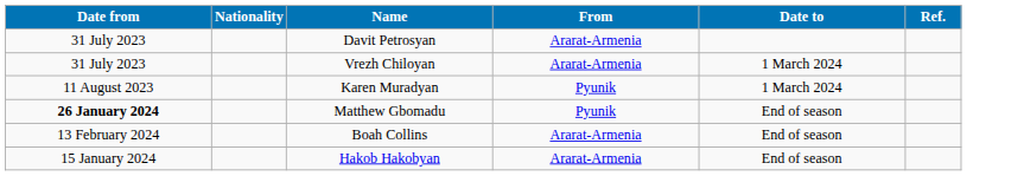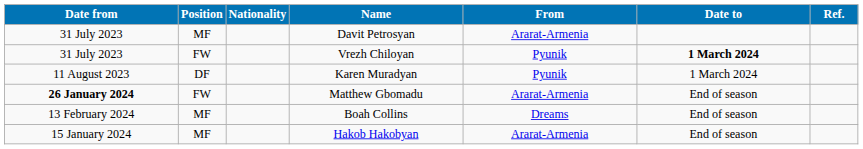+ column: Position | MF | FW | DF | FW | MF | MF
Vrezh Chiloyan | From: Ararat-Armenia -> Pyunik
Vrezh Chiloyan | Date to: normal -> bold
Matthew Gbomadu | From: Pyunik -> Ararat-Armenia
Boah Collins | From: Ararat-Armenia -> Dreams
